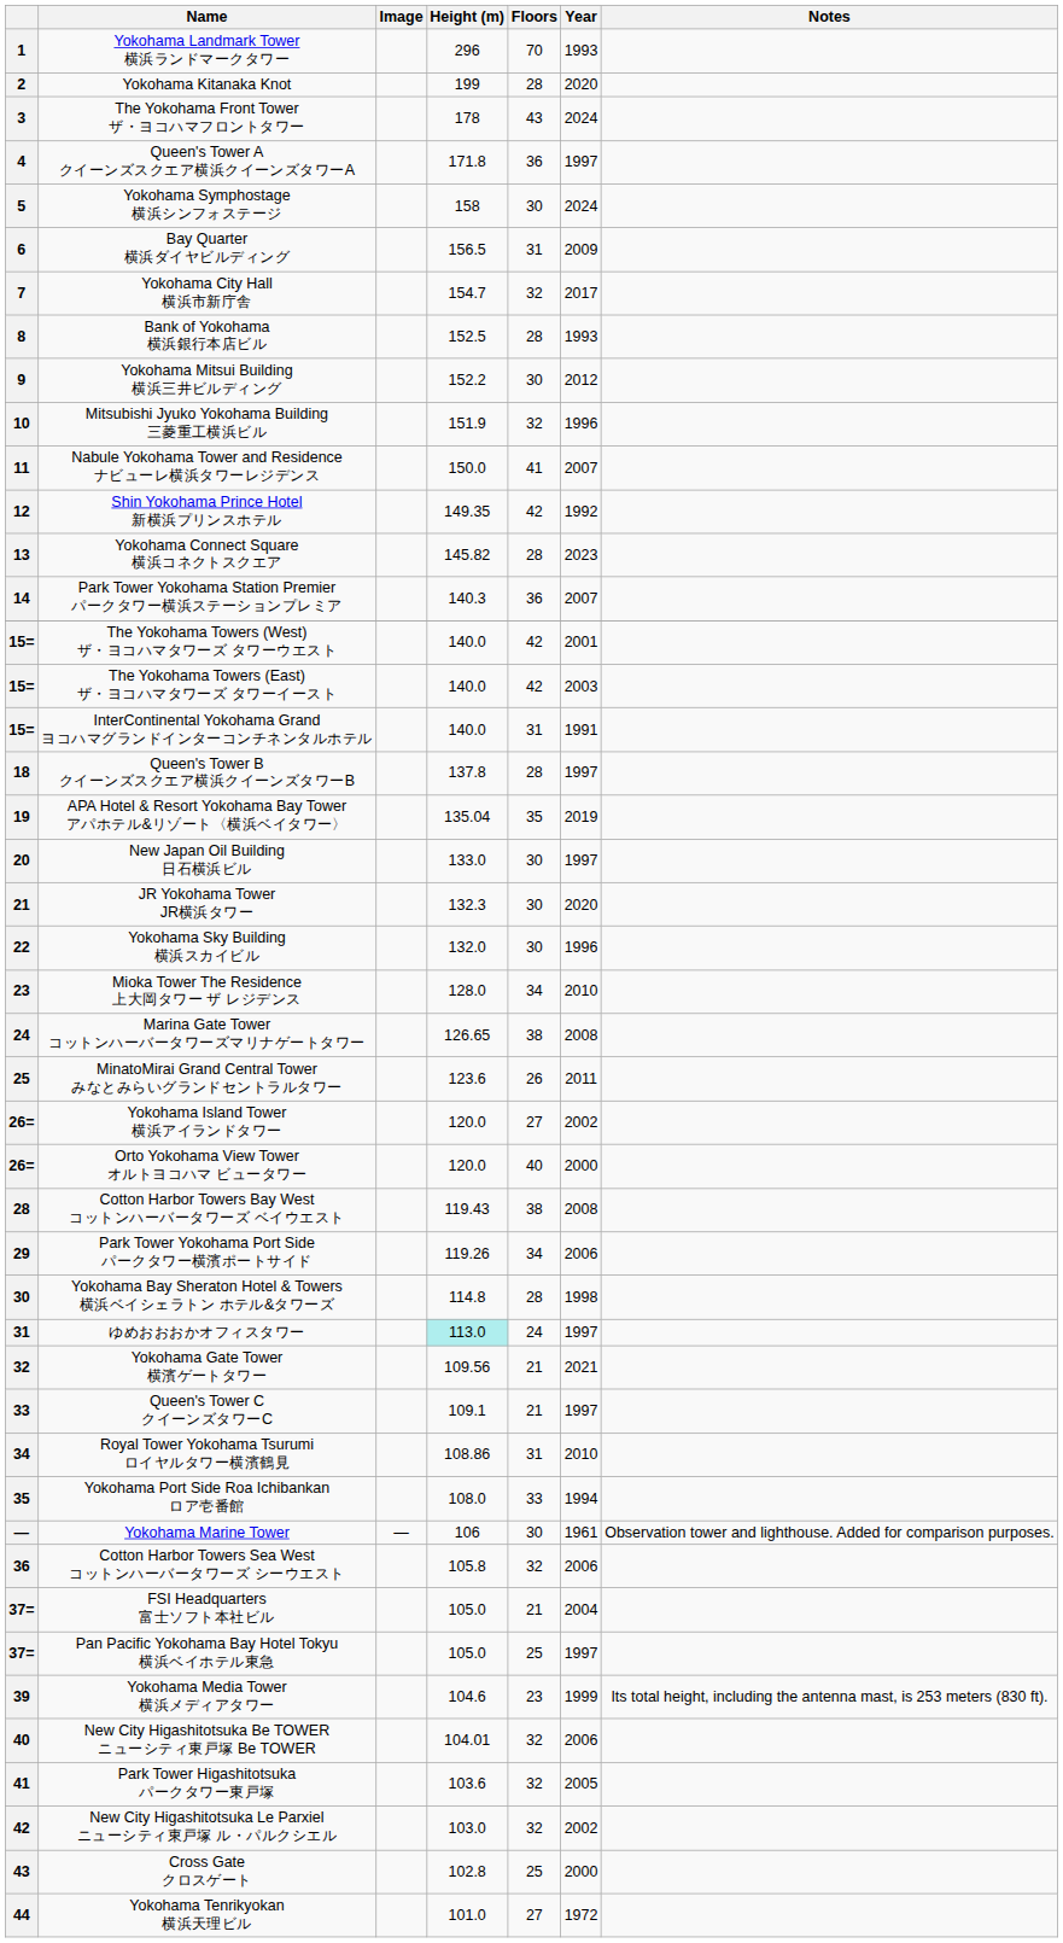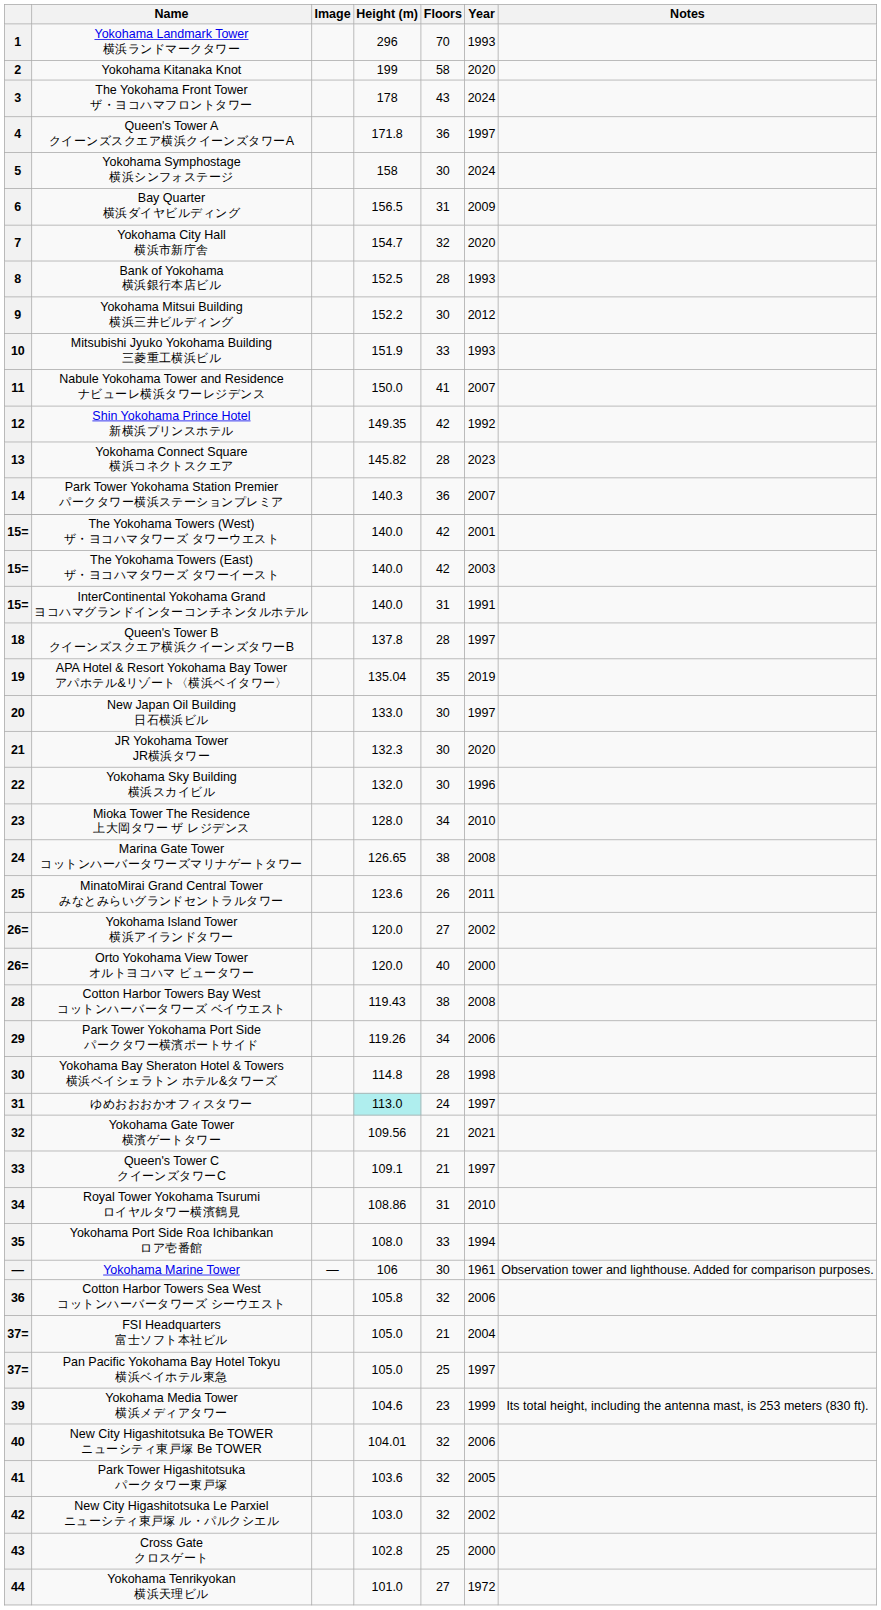Yokohama Kitanaka Knot | Floors: 28 -> 58
Yokohama City Hall 横浜市新庁舎 | Year: 2017 -> 2020
Mitsubishi Jyuko Yokohama Building 三菱重工横浜ビル | Floors: 32 -> 33
Mitsubishi Jyuko Yokohama Building 三菱重工横浜ビル | Year: 1996 -> 1993
